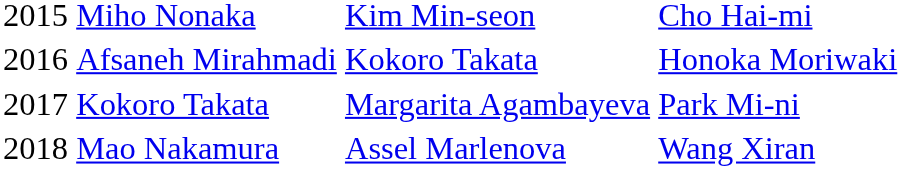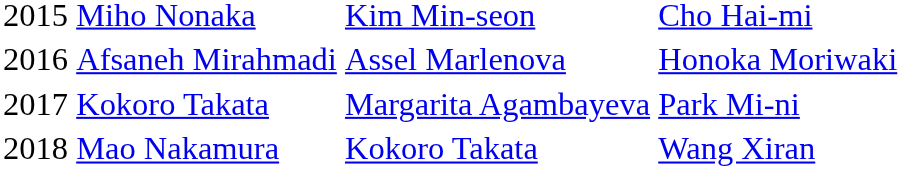Afsaneh Mirahmadi | column 3: Kokoro Takata -> Assel Marlenova
Mao Nakamura | column 3: Assel Marlenova -> Kokoro Takata
